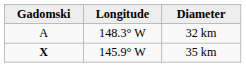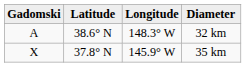+ column: Latitude | 38.6° N | 37.8° N
35 km | Gadomski: bold -> normal
